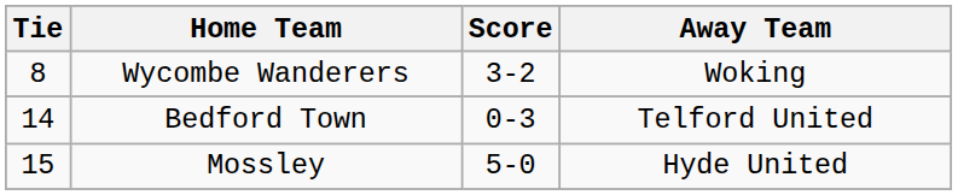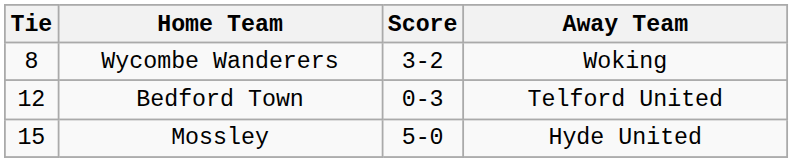Bedford Town | Tie: 14 -> 12
